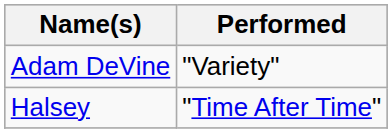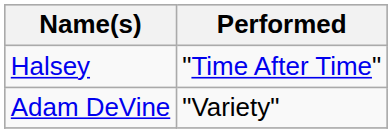rows swapped: Adam DeVine <-> Halsey
